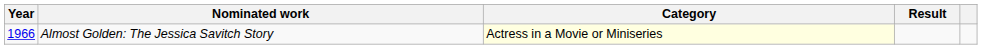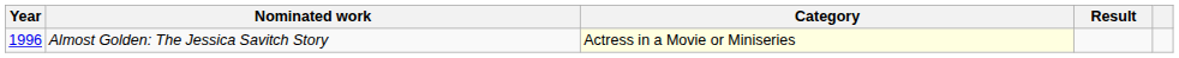Almost Golden: The Jessica Savitch Story | Year: 1966 -> 1996
